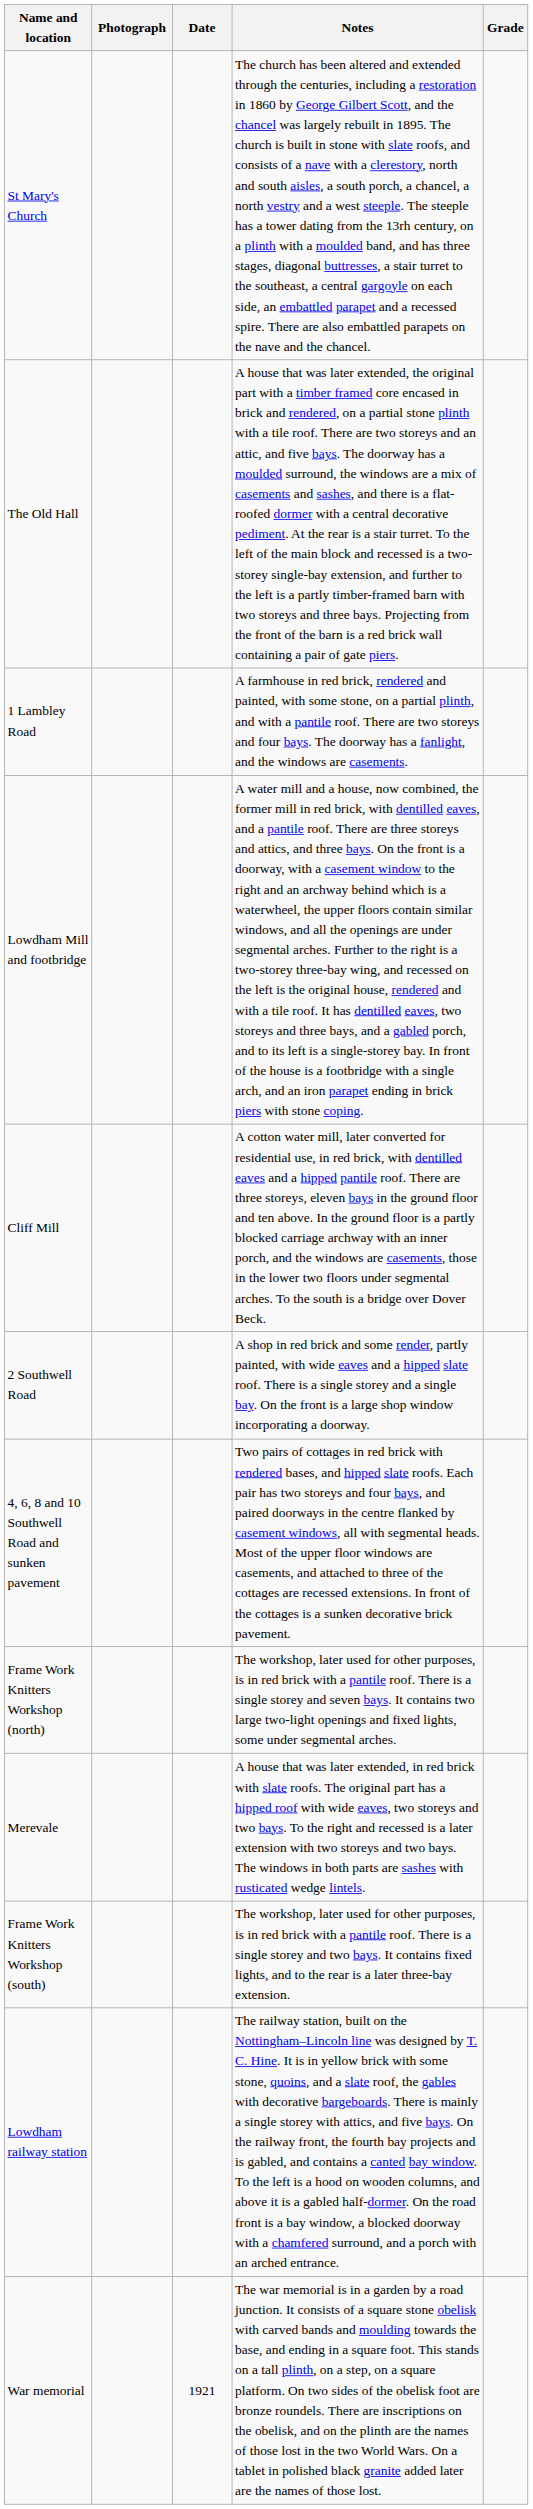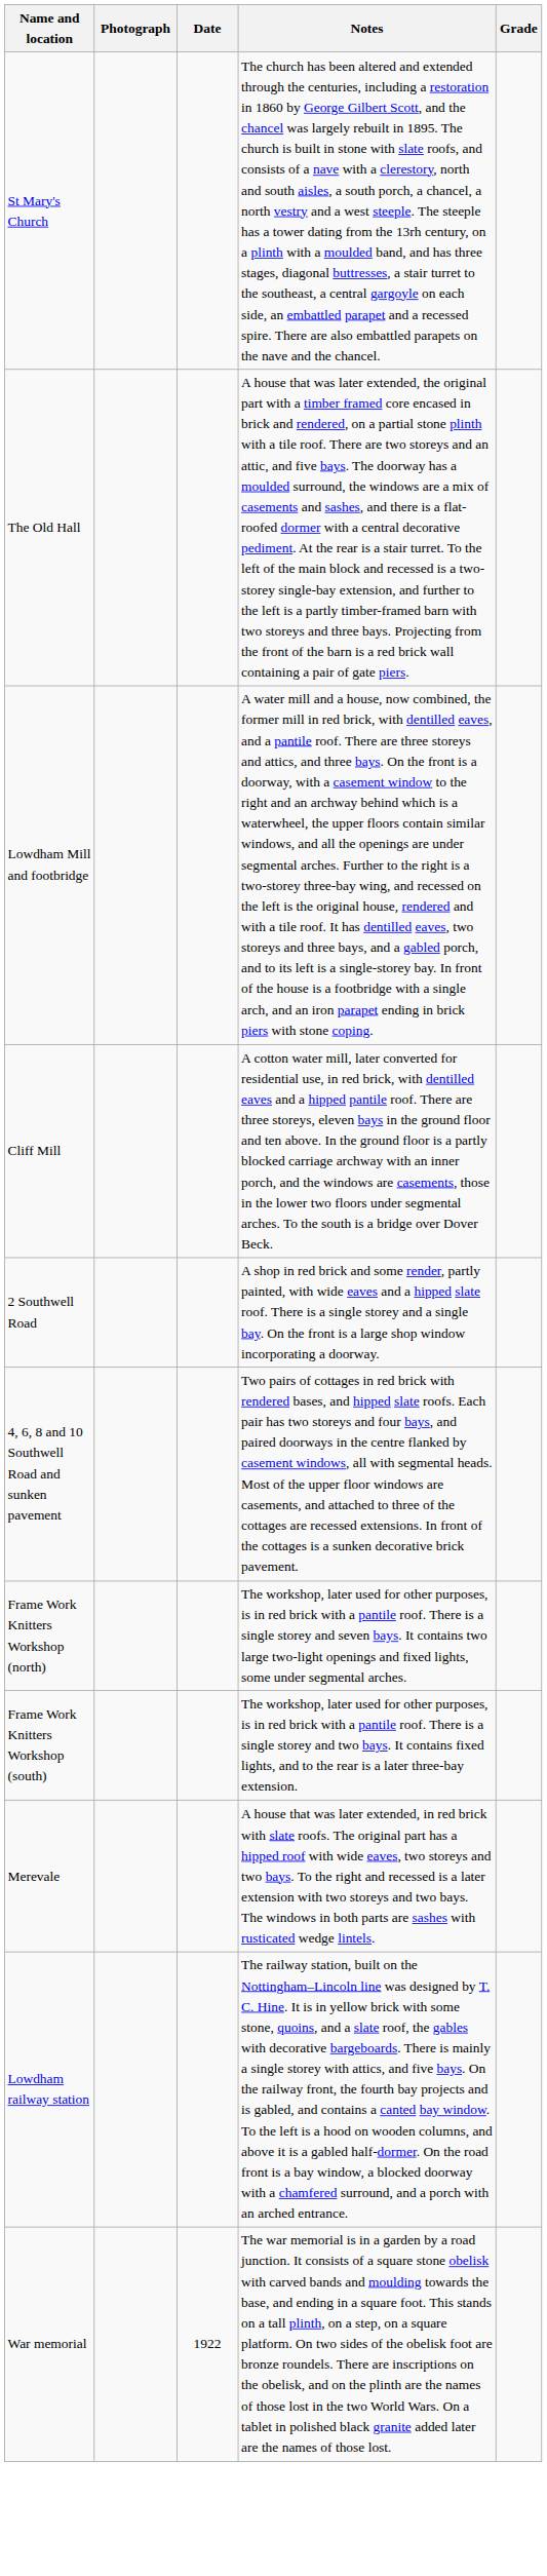- row: 1 Lambley Road | A farmhouse in red brick, rendered and painted, with some stone, on a partial plinth, and with a pantile roof. There are two storeys and four bays. The doorway has a fanlight, and the windows are casements.
rows swapped: Frame Work Knitters Workshop (south) <-> Merevale
War memorial | Date: 1921 -> 1922
